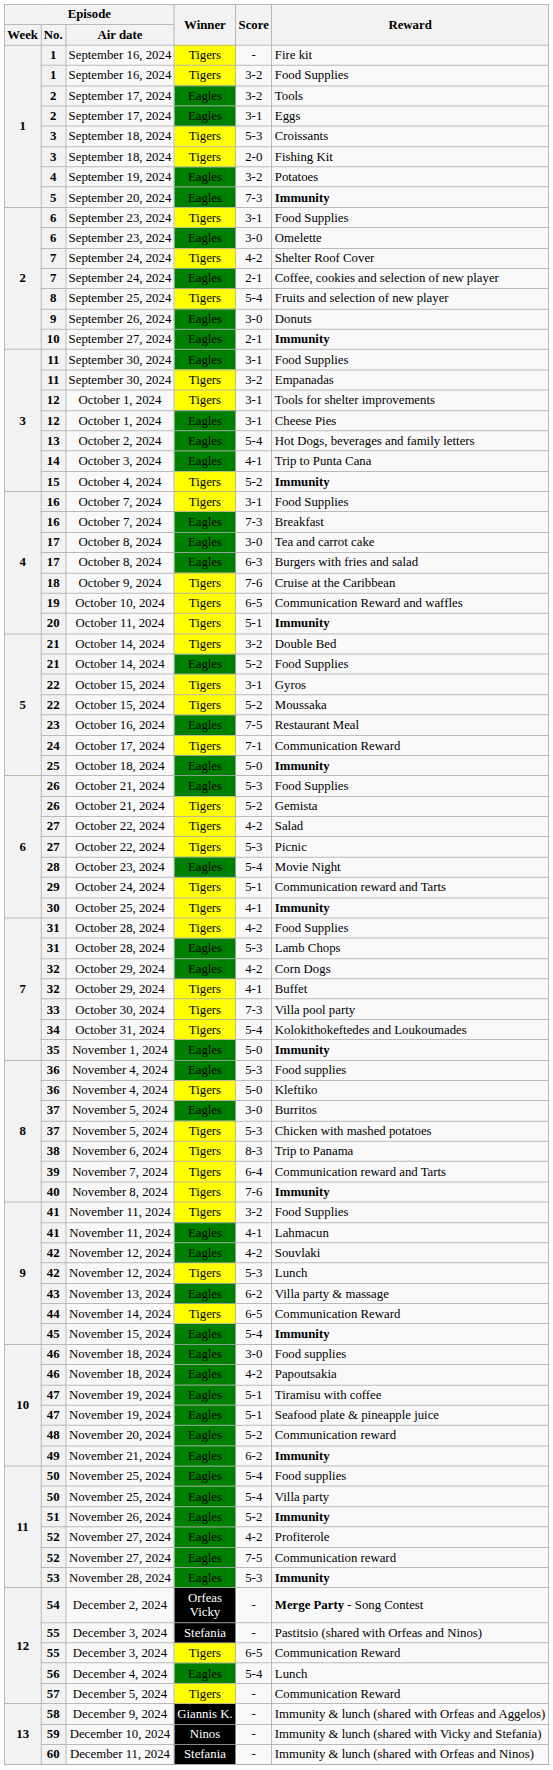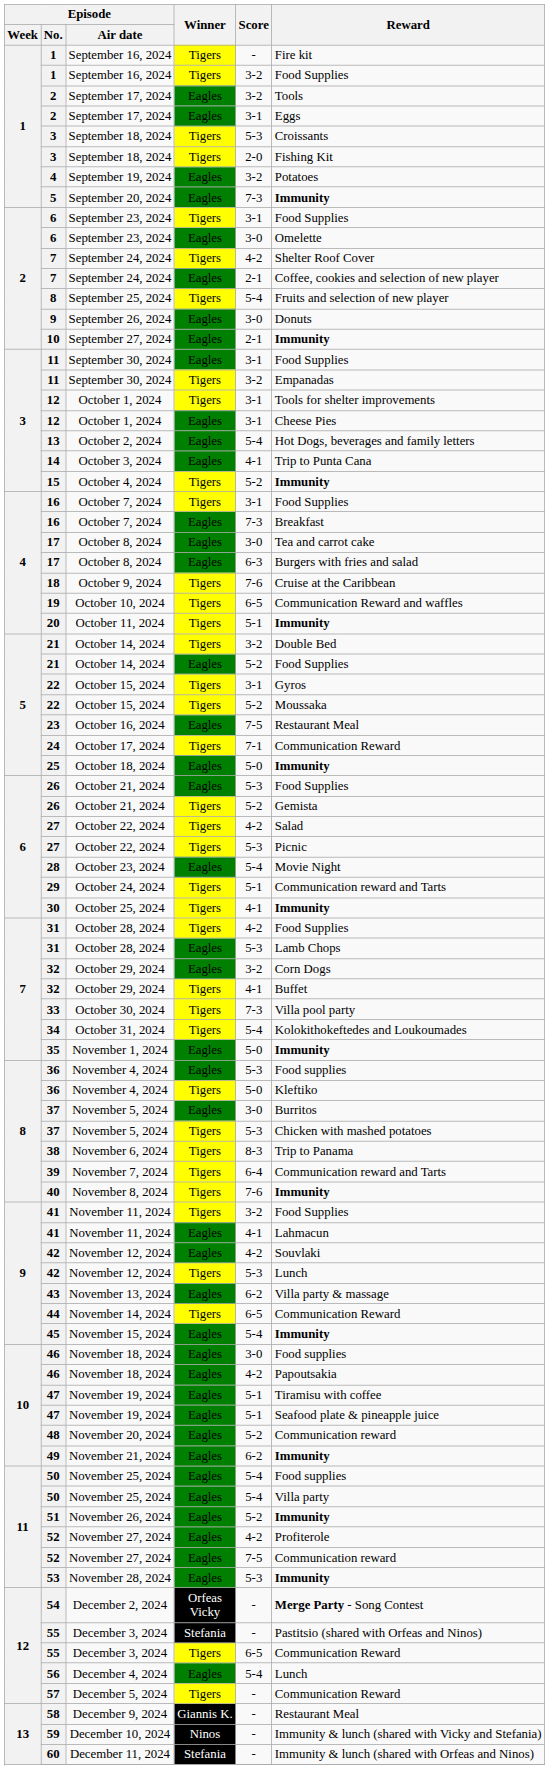32 / Eagles | Score: 4-2 -> 3-2
58 | Reward: Immunity & lunch (shared with Orfeas and Aggelos) -> Restaurant Meal
